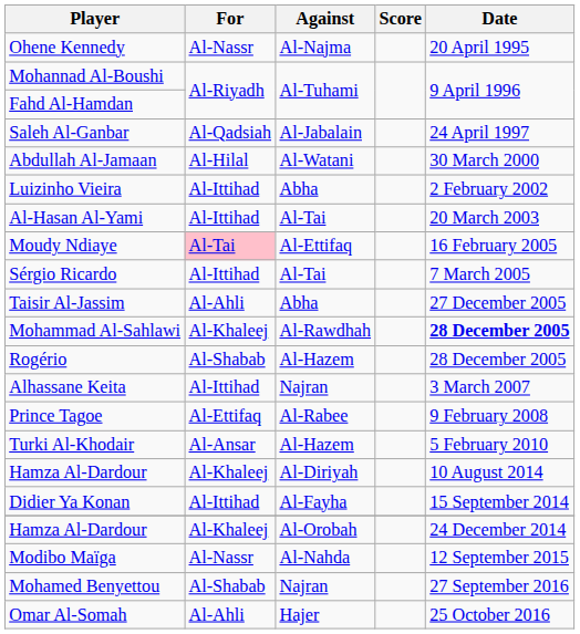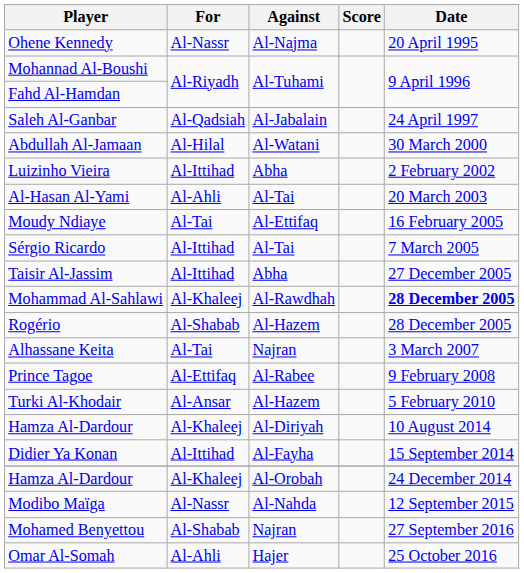Al-Hasan Al-Yami | For: Al-Ittihad -> Al-Ahli
Moudy Ndiaye | For: pink background -> no background
Taisir Al-Jassim | For: Al-Ahli -> Al-Ittihad
Alhassane Keita | For: Al-Ittihad -> Al-Tai
